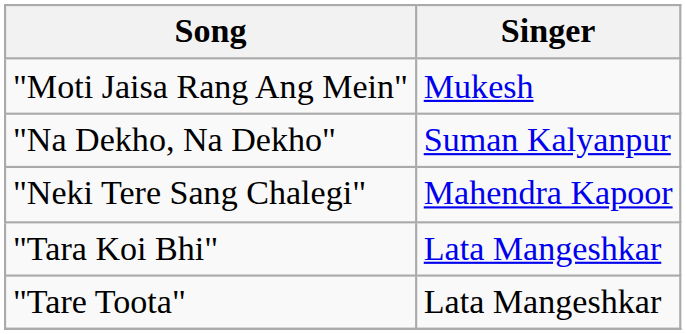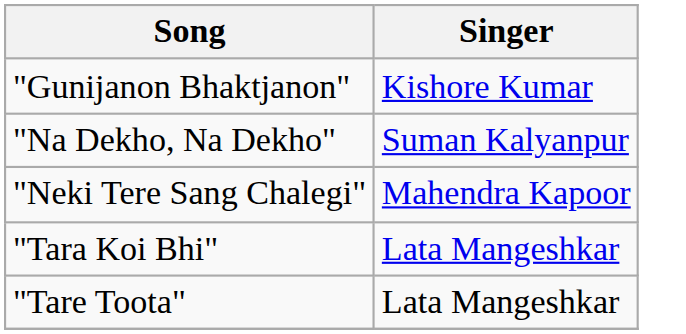+ row: "Gunijanon Bhaktjanon" | Kishore Kumar
- row: "Moti Jaisa Rang Ang Mein" | Mukesh
